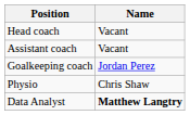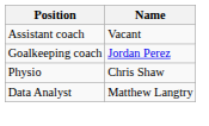- row: Head coach | Vacant
Data Analyst | Name: bold -> normal
